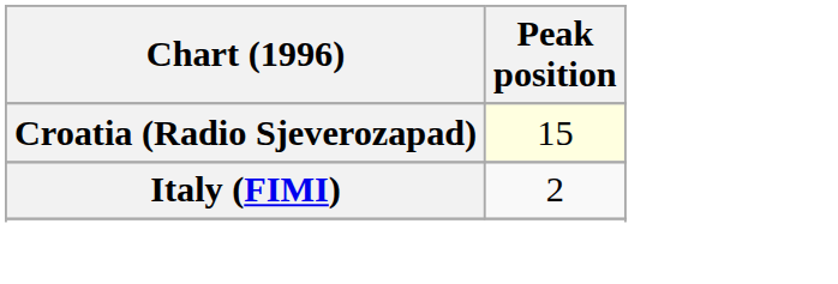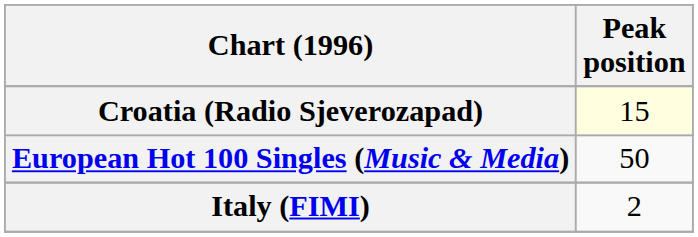+ row: European Hot 100 Singles (Music & Media) | 50
